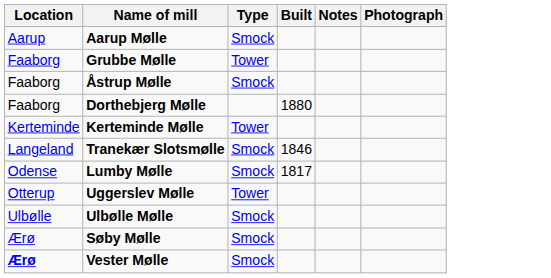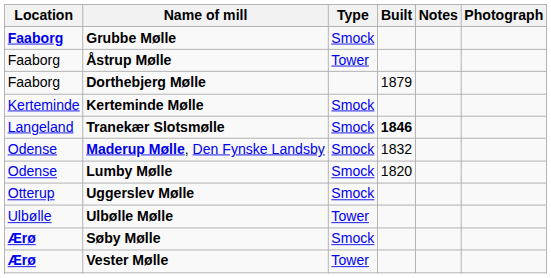- row: Aarup | Aarup Mølle | Smock
Grubbe Mølle | Location: normal -> bold
Grubbe Mølle | Type: Tower -> Smock
Åstrup Mølle | Type: Smock -> Tower
Dorthebjerg Mølle | Built: 1880 -> 1879
Kerteminde Mølle | Type: Tower -> Smock
Tranekær Slotsmølle | Built: normal -> bold
+ row: Odense | Maderup Mølle, Den Fynske Landsby | Smock | 1832
Lumby Mølle | Built: 1817 -> 1820
Uggerslev Mølle | Type: Tower -> Smock
Ulbølle Mølle | Type: Smock -> Tower
Søby Mølle | Location: normal -> bold
Vester Mølle | Type: Smock -> Tower
